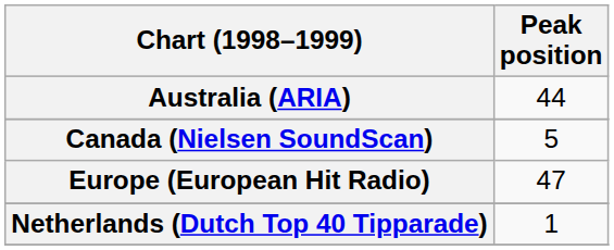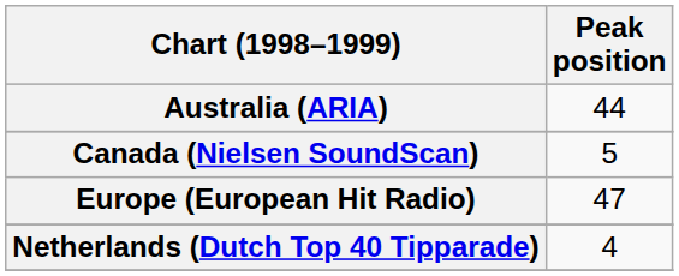Netherlands (Dutch Top 40 Tipparade) | Peak position: 1 -> 4
